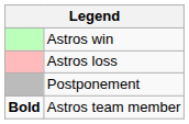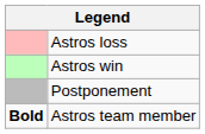rows swapped: Astros win <-> Astros loss
